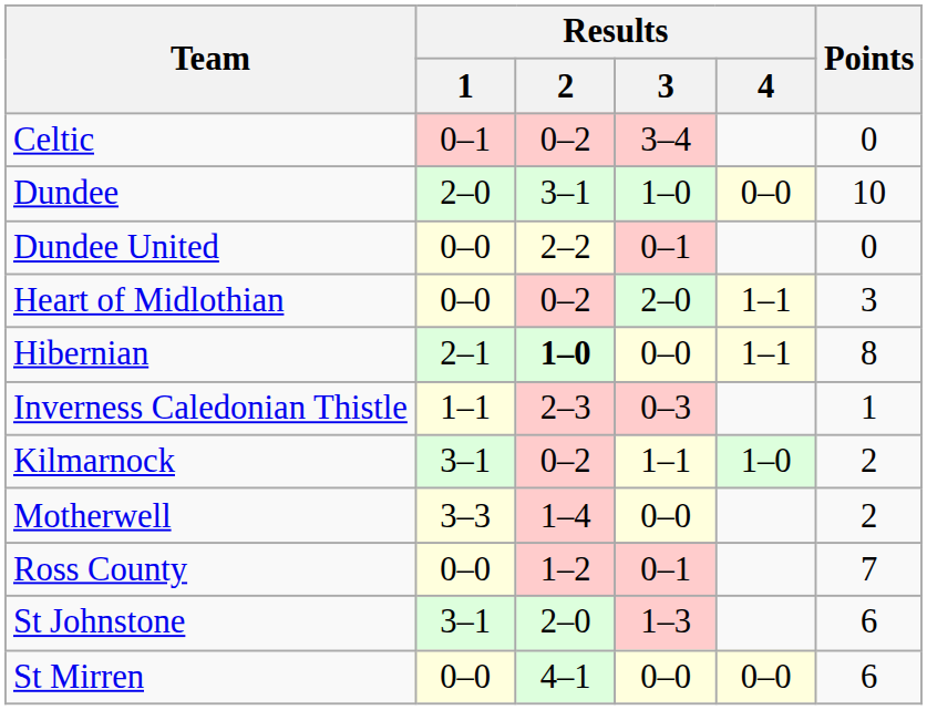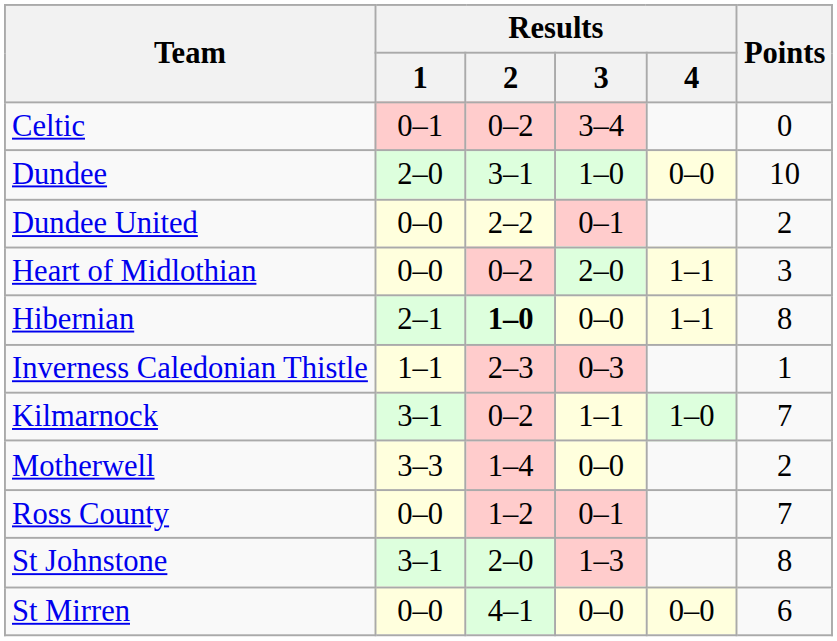Dundee United | Points: 0 -> 2
Kilmarnock | Points: 2 -> 7
St Johnstone | Points: 6 -> 8
